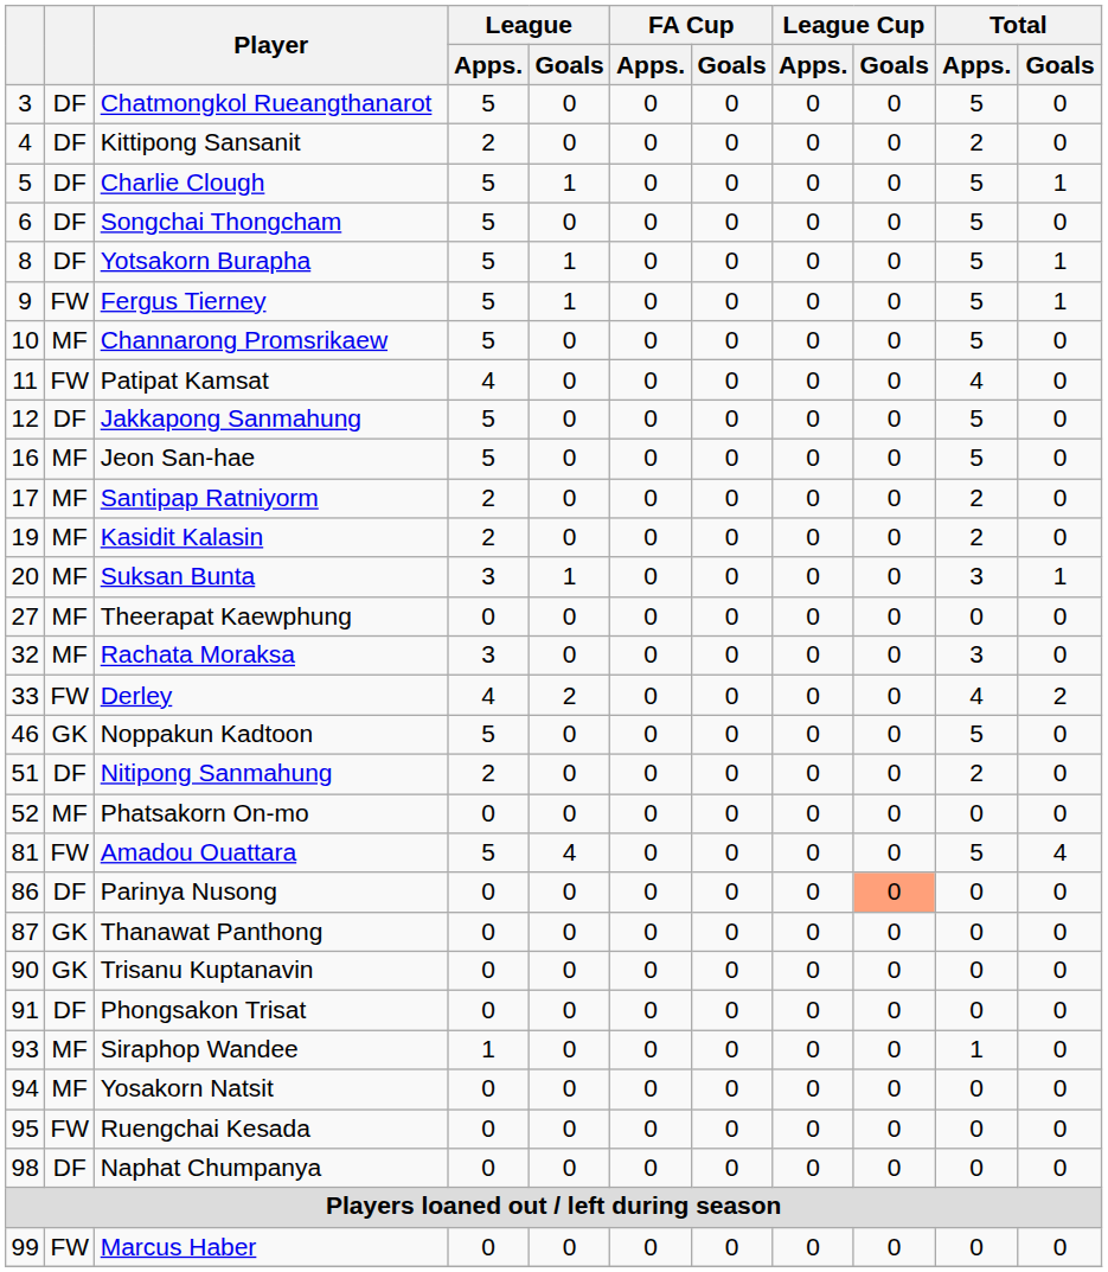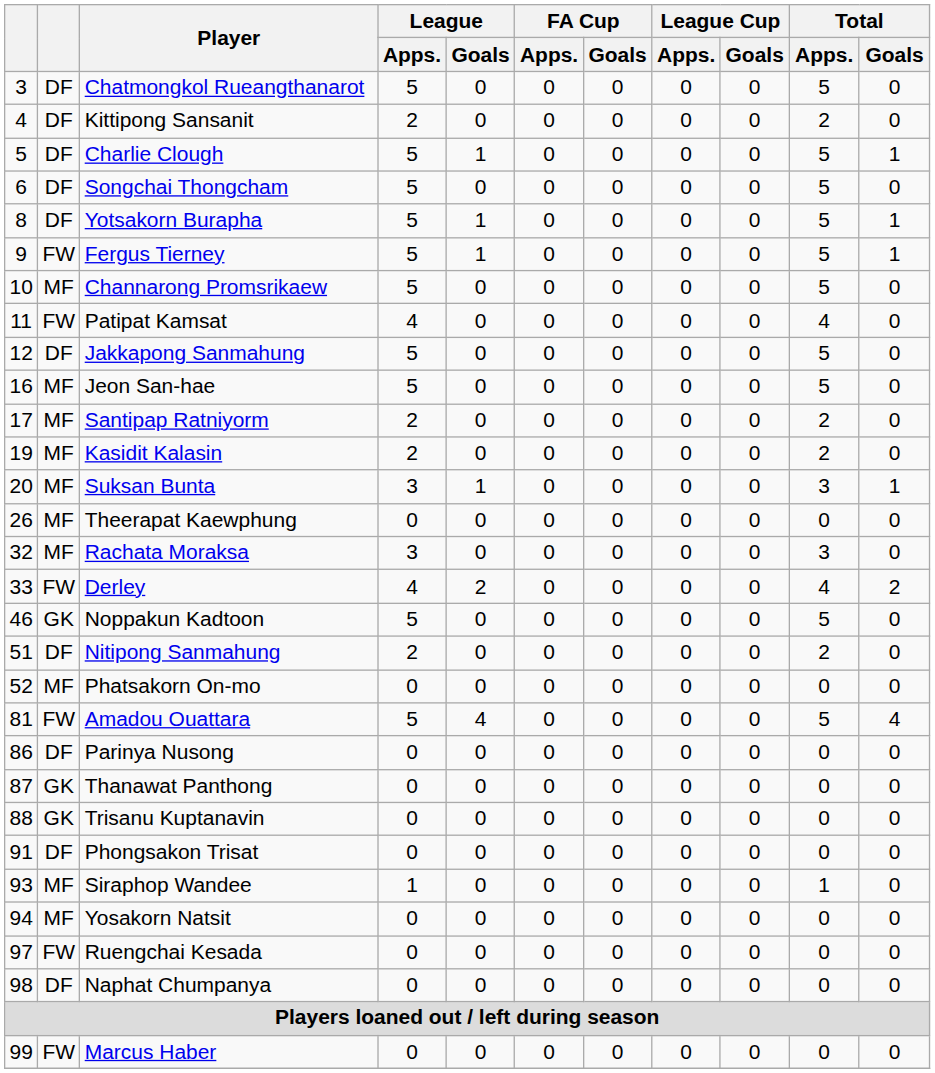Theerapat Kaewphung | column 1: 27 -> 26
Parinya Nusong | League Cup / Goals: lightsalmon background -> no background
Trisanu Kuptanavin | column 1: 90 -> 88
Ruengchai Kesada | column 1: 95 -> 97
